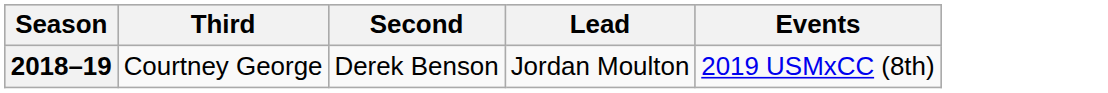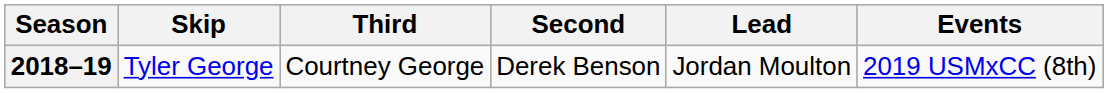+ column: Skip | Tyler George
